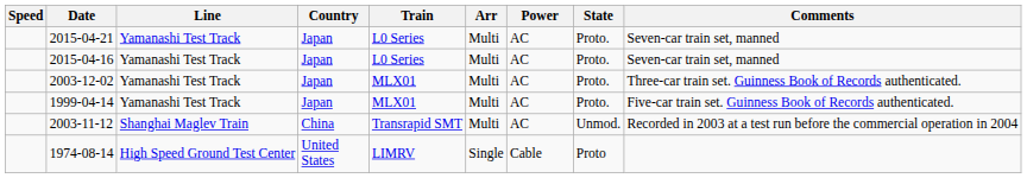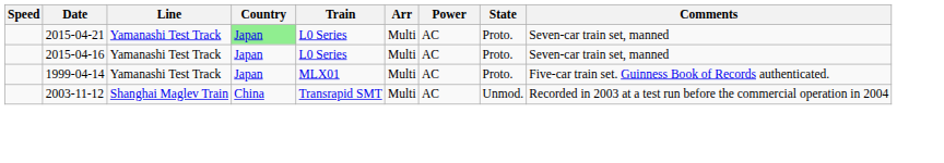2015-04-21 | Country: no background -> lightgreen background
- row: 2003-12-02 | Yamanashi Test Track | Japan | MLX01 | Multi | AC | Proto. | Three-car train set. Guinness Book of Records authenticated.
- row: 1974-08-14 | High Speed Ground Test Center | United States | LIMRV | Single | Cable | Proto
